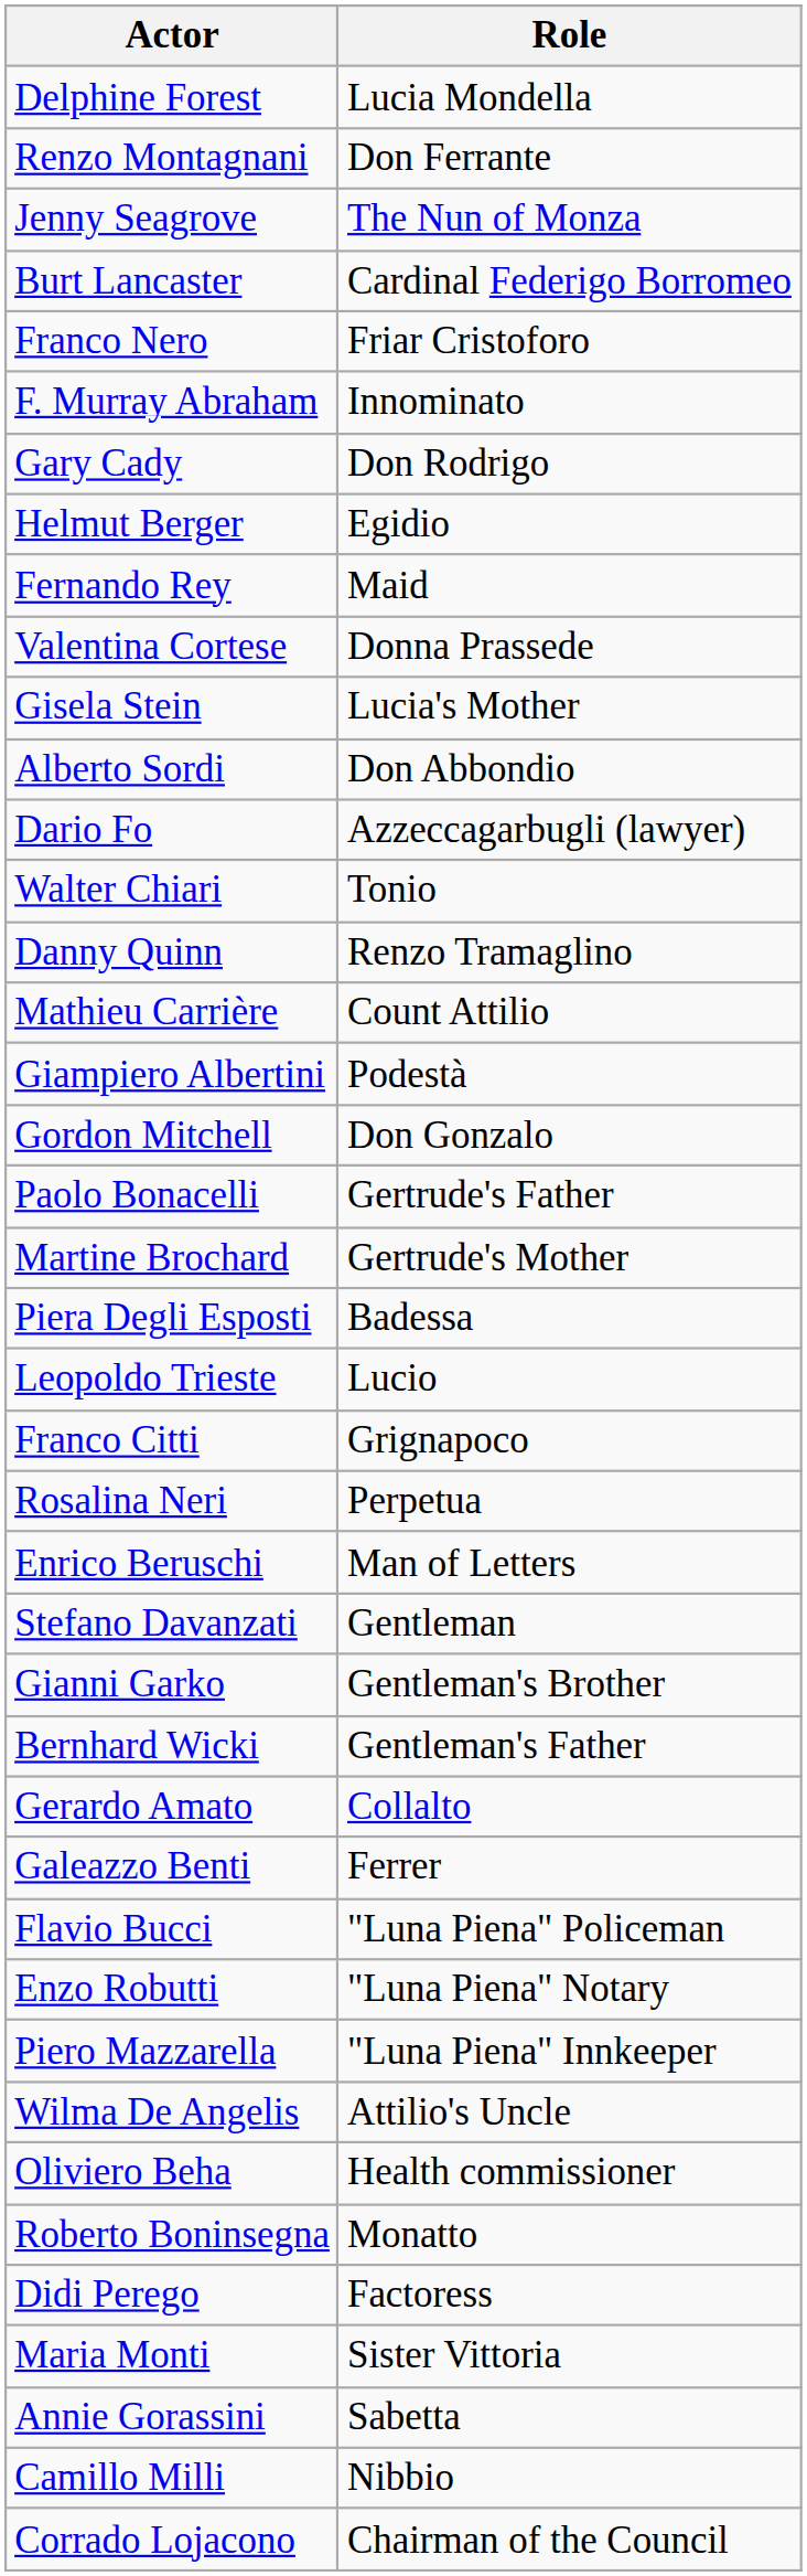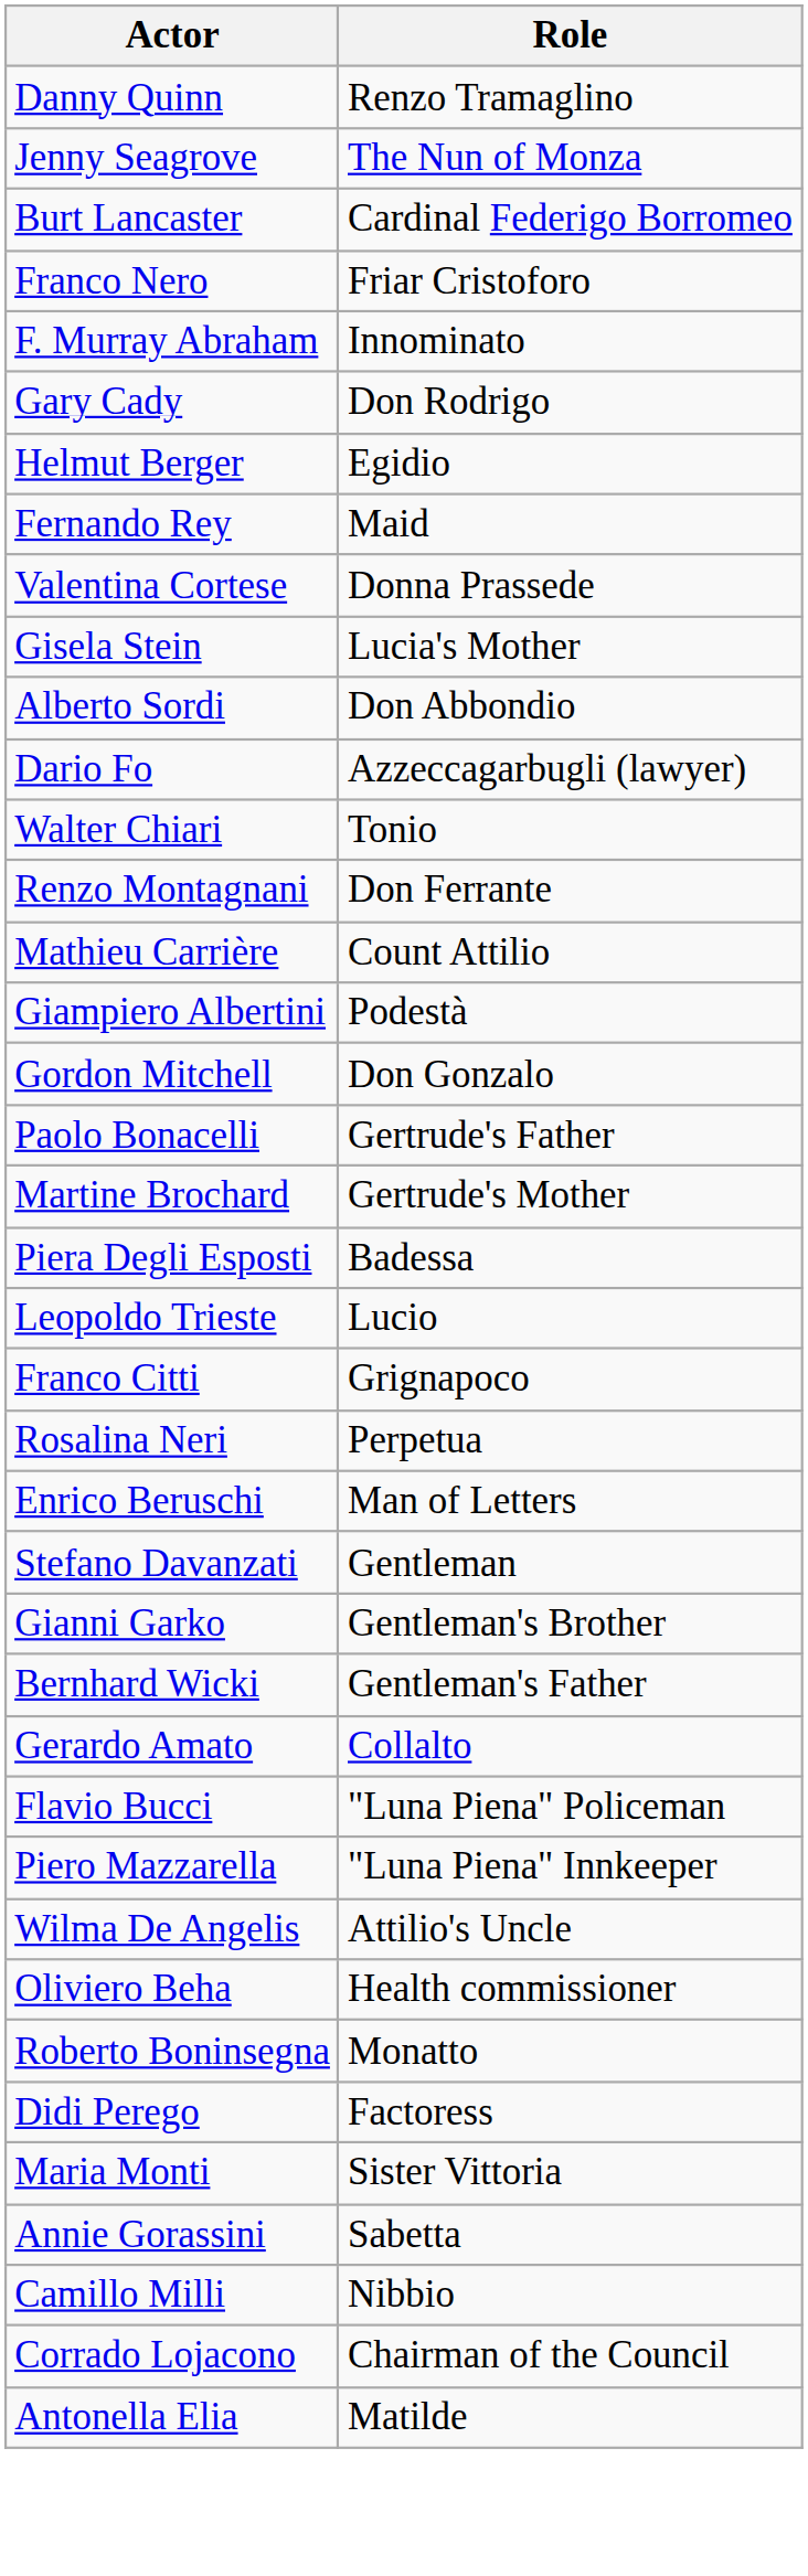- row: Delphine Forest | Lucia Mondella
rows swapped: Danny Quinn <-> Renzo Montagnani
- row: Galeazzo Benti | Ferrer
- row: Enzo Robutti | "Luna Piena" Notary
+ row: Antonella Elia | Matilde
